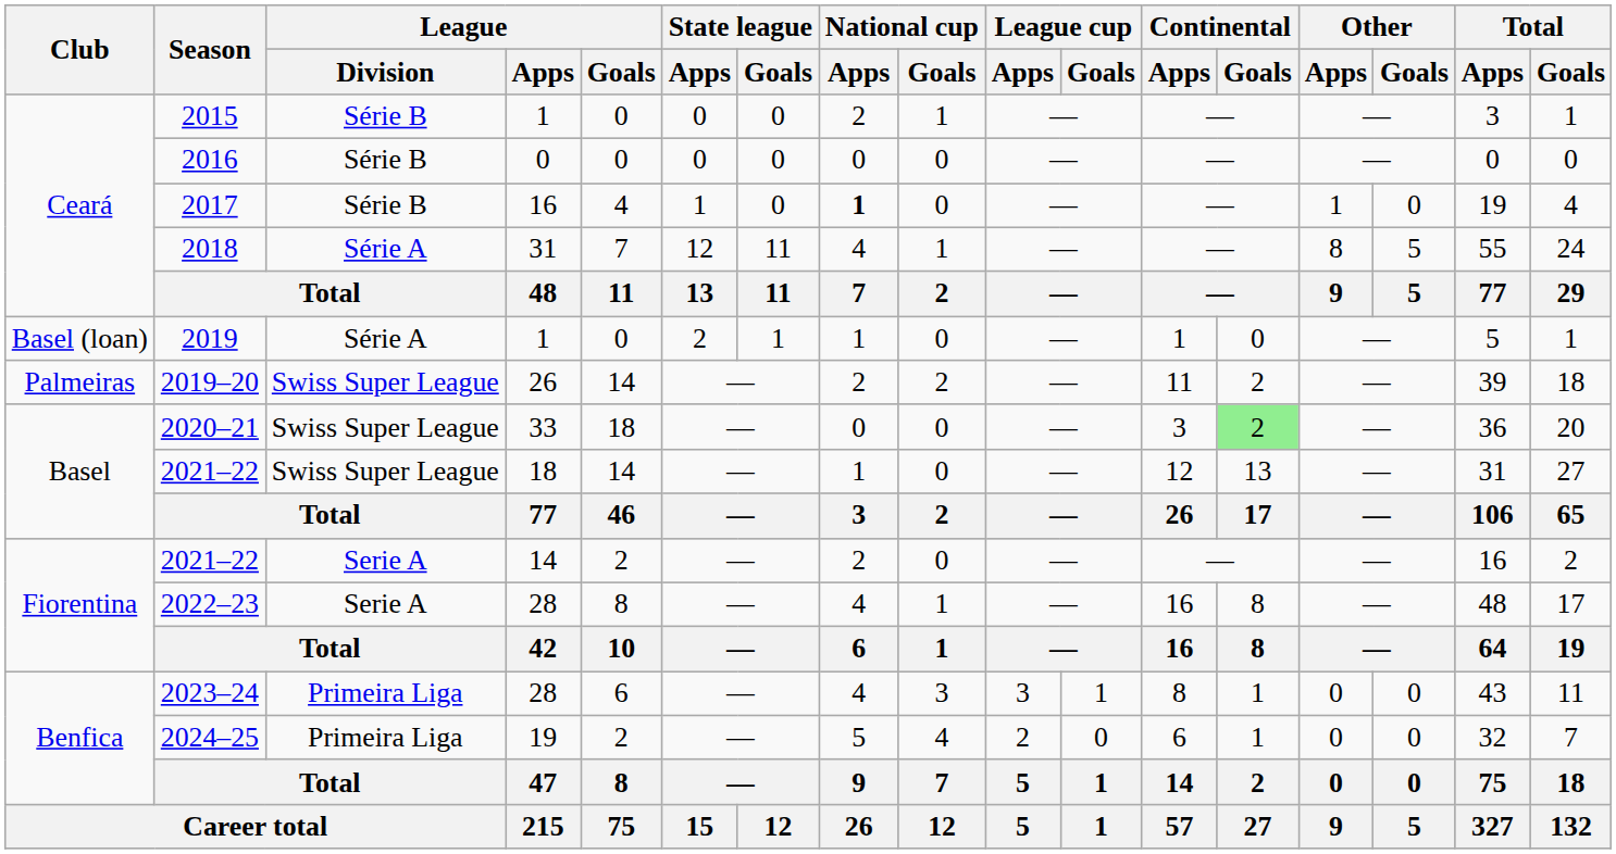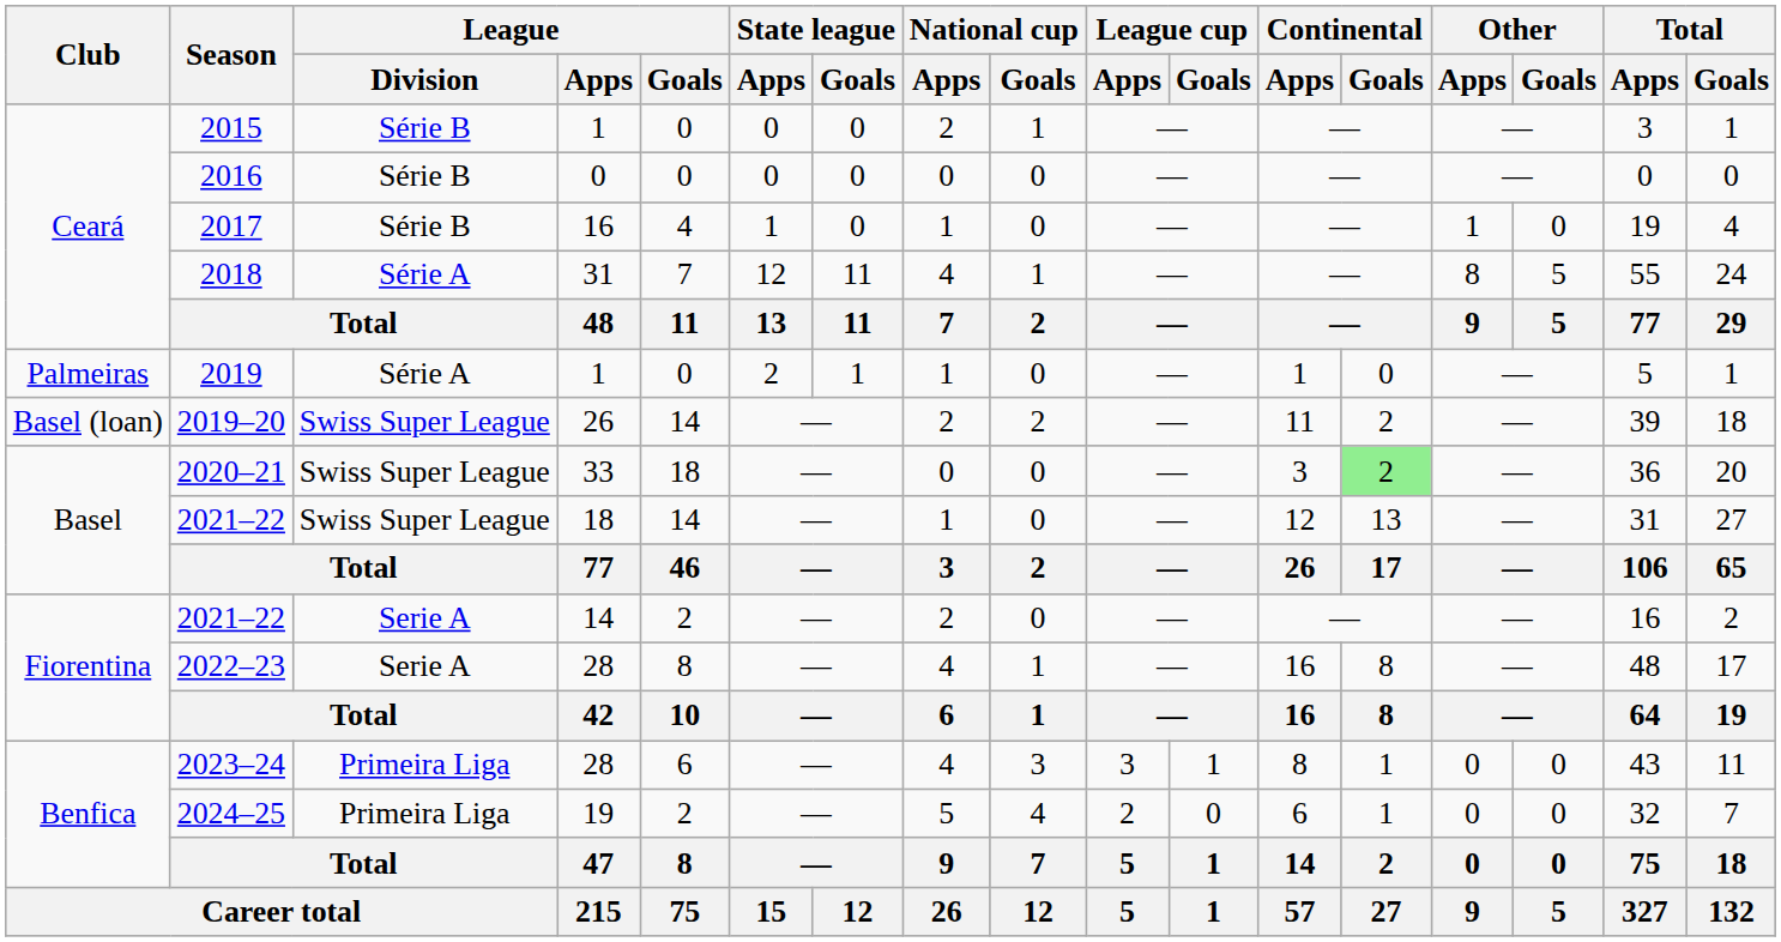2017 | National cup / Apps: bold -> normal
2019 | Club: Basel (loan) -> Palmeiras
2019–20 | Club: Palmeiras -> Basel (loan)
